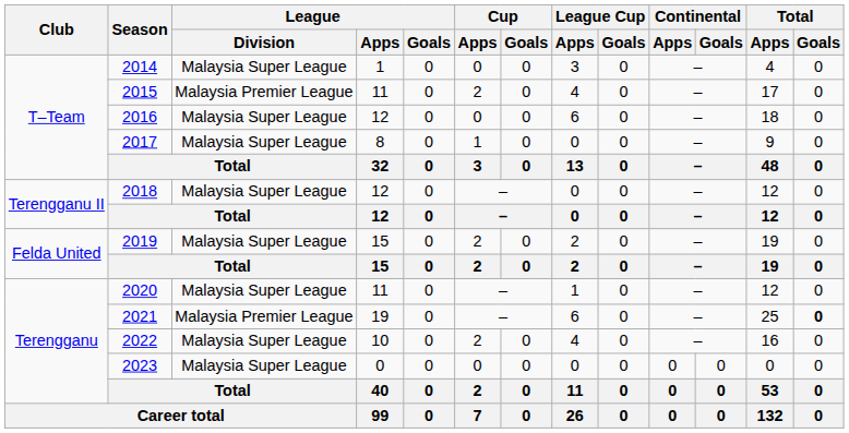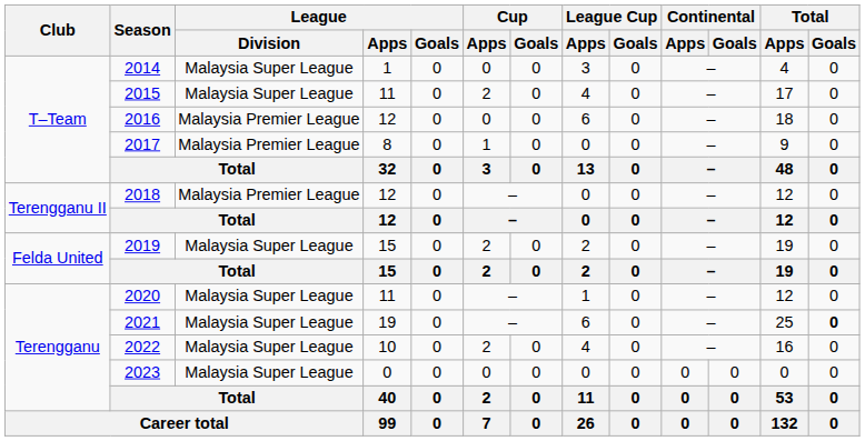2015 | League / Division: Malaysia Premier League -> Malaysia Super League
2016 | League / Division: Malaysia Super League -> Malaysia Premier League
2017 | League / Division: Malaysia Super League -> Malaysia Premier League
2018 | League / Division: Malaysia Super League -> Malaysia Premier League
2021 | League / Division: Malaysia Premier League -> Malaysia Super League
